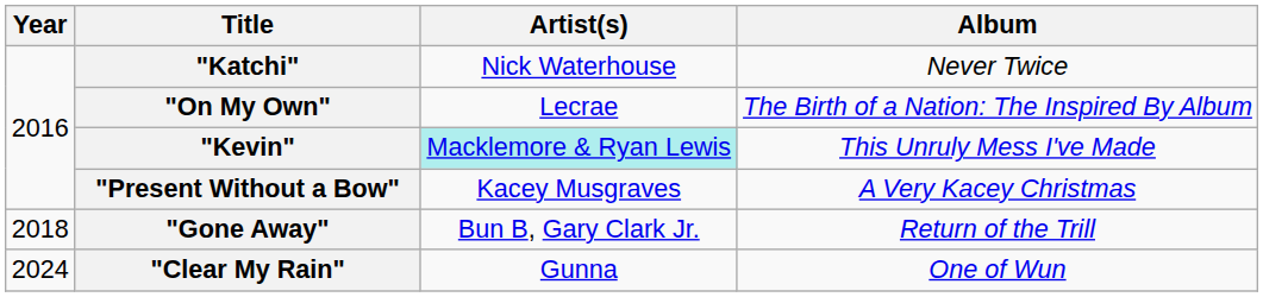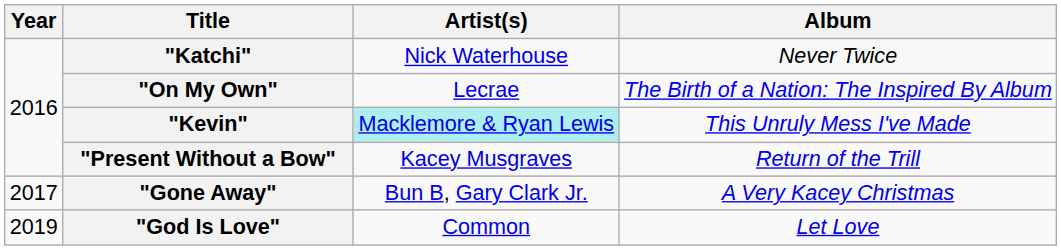"Present Without a Bow" | Album: A Very Kacey Christmas -> Return of the Trill
"Gone Away" | Year: 2018 -> 2017
"Gone Away" | Album: Return of the Trill -> A Very Kacey Christmas
+ row: 2019 | "God Is Love" | Common | Let Love
- row: 2024 | "Clear My Rain" | Gunna | One of Wun
